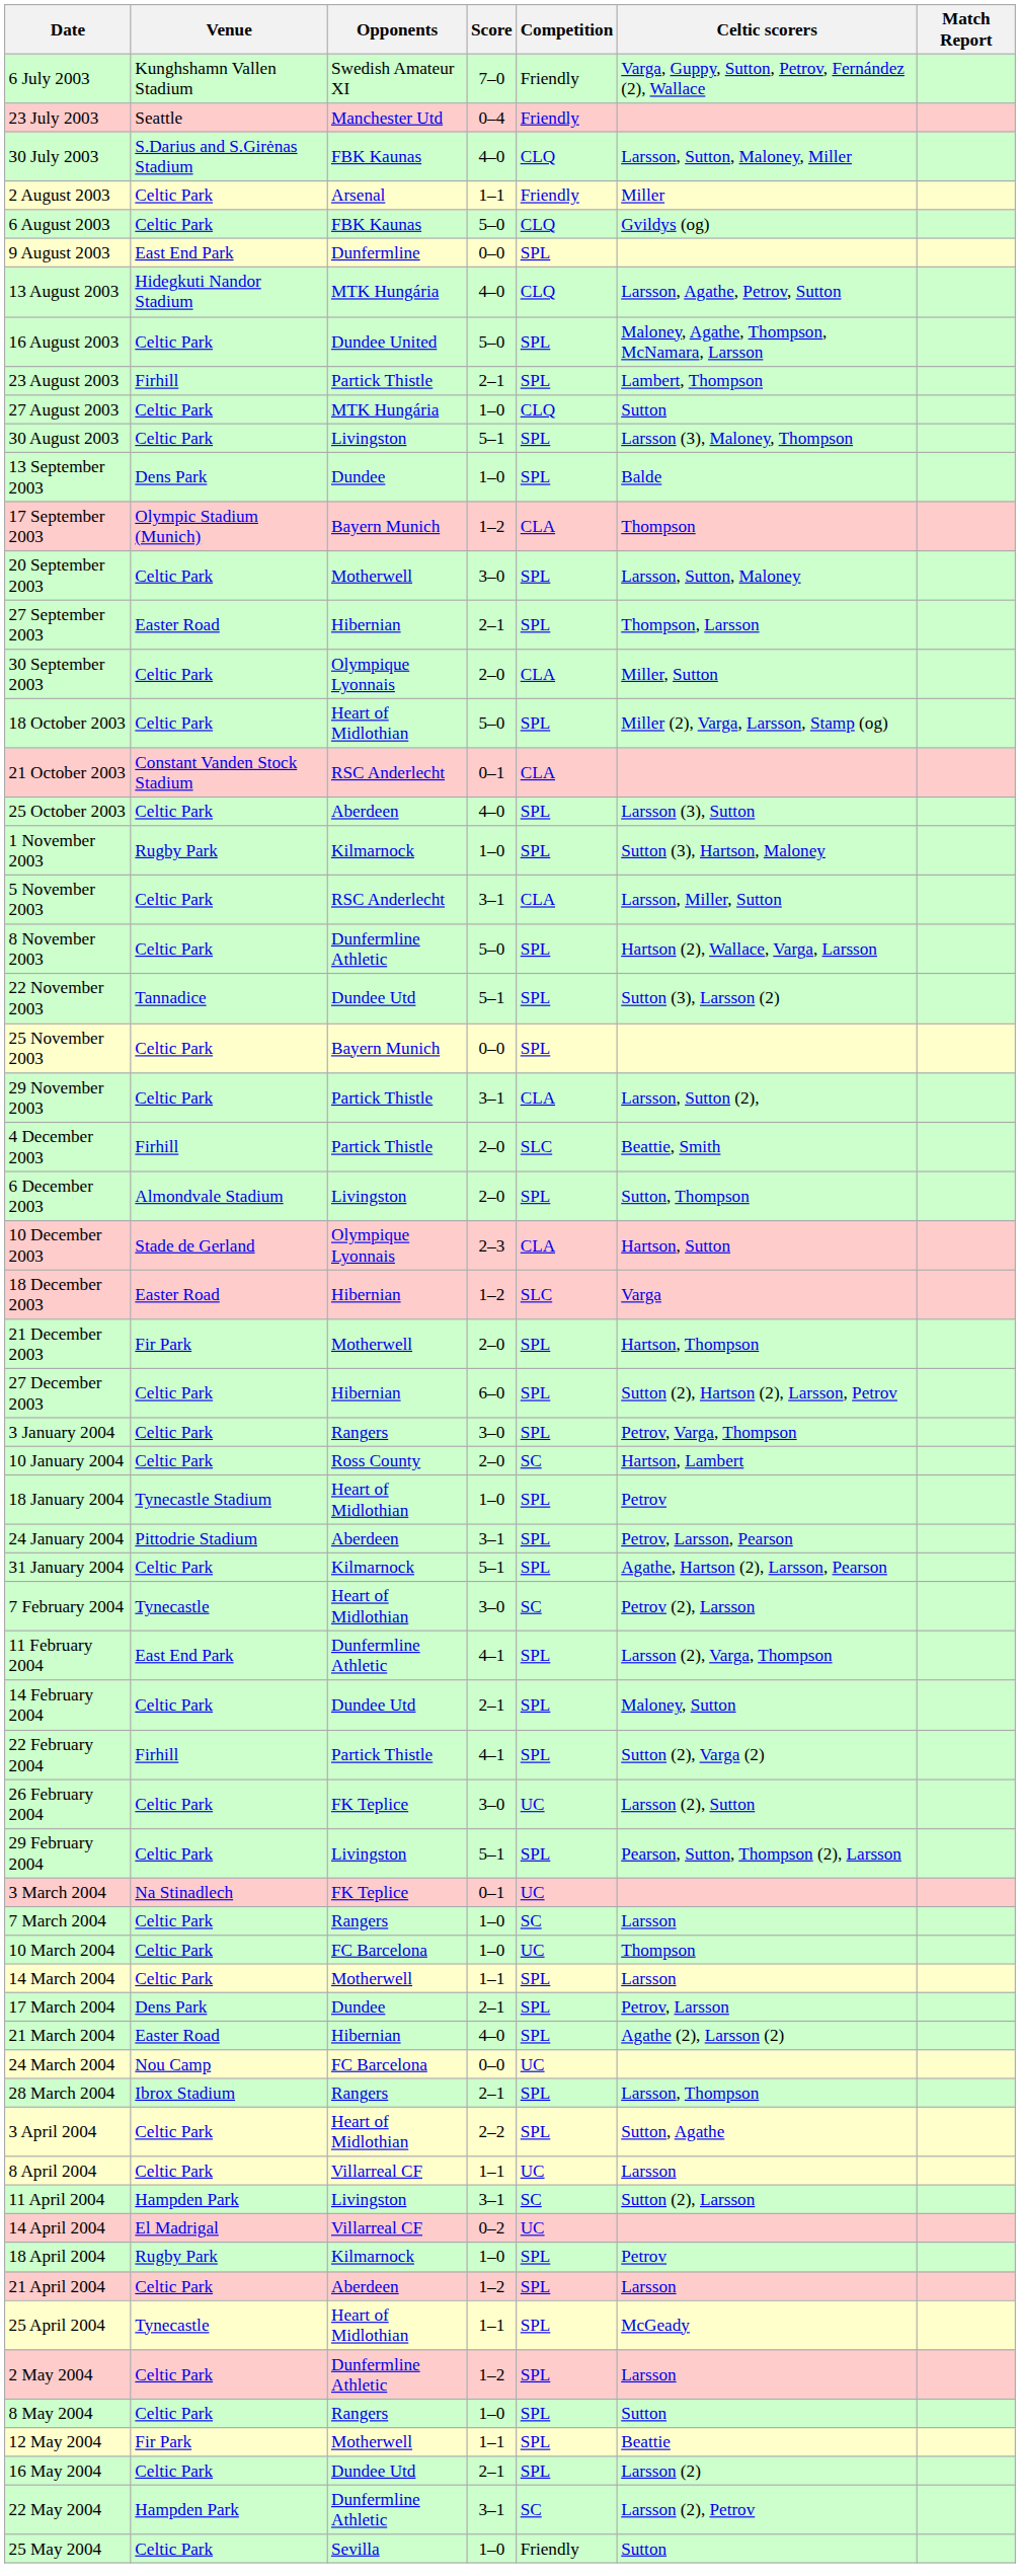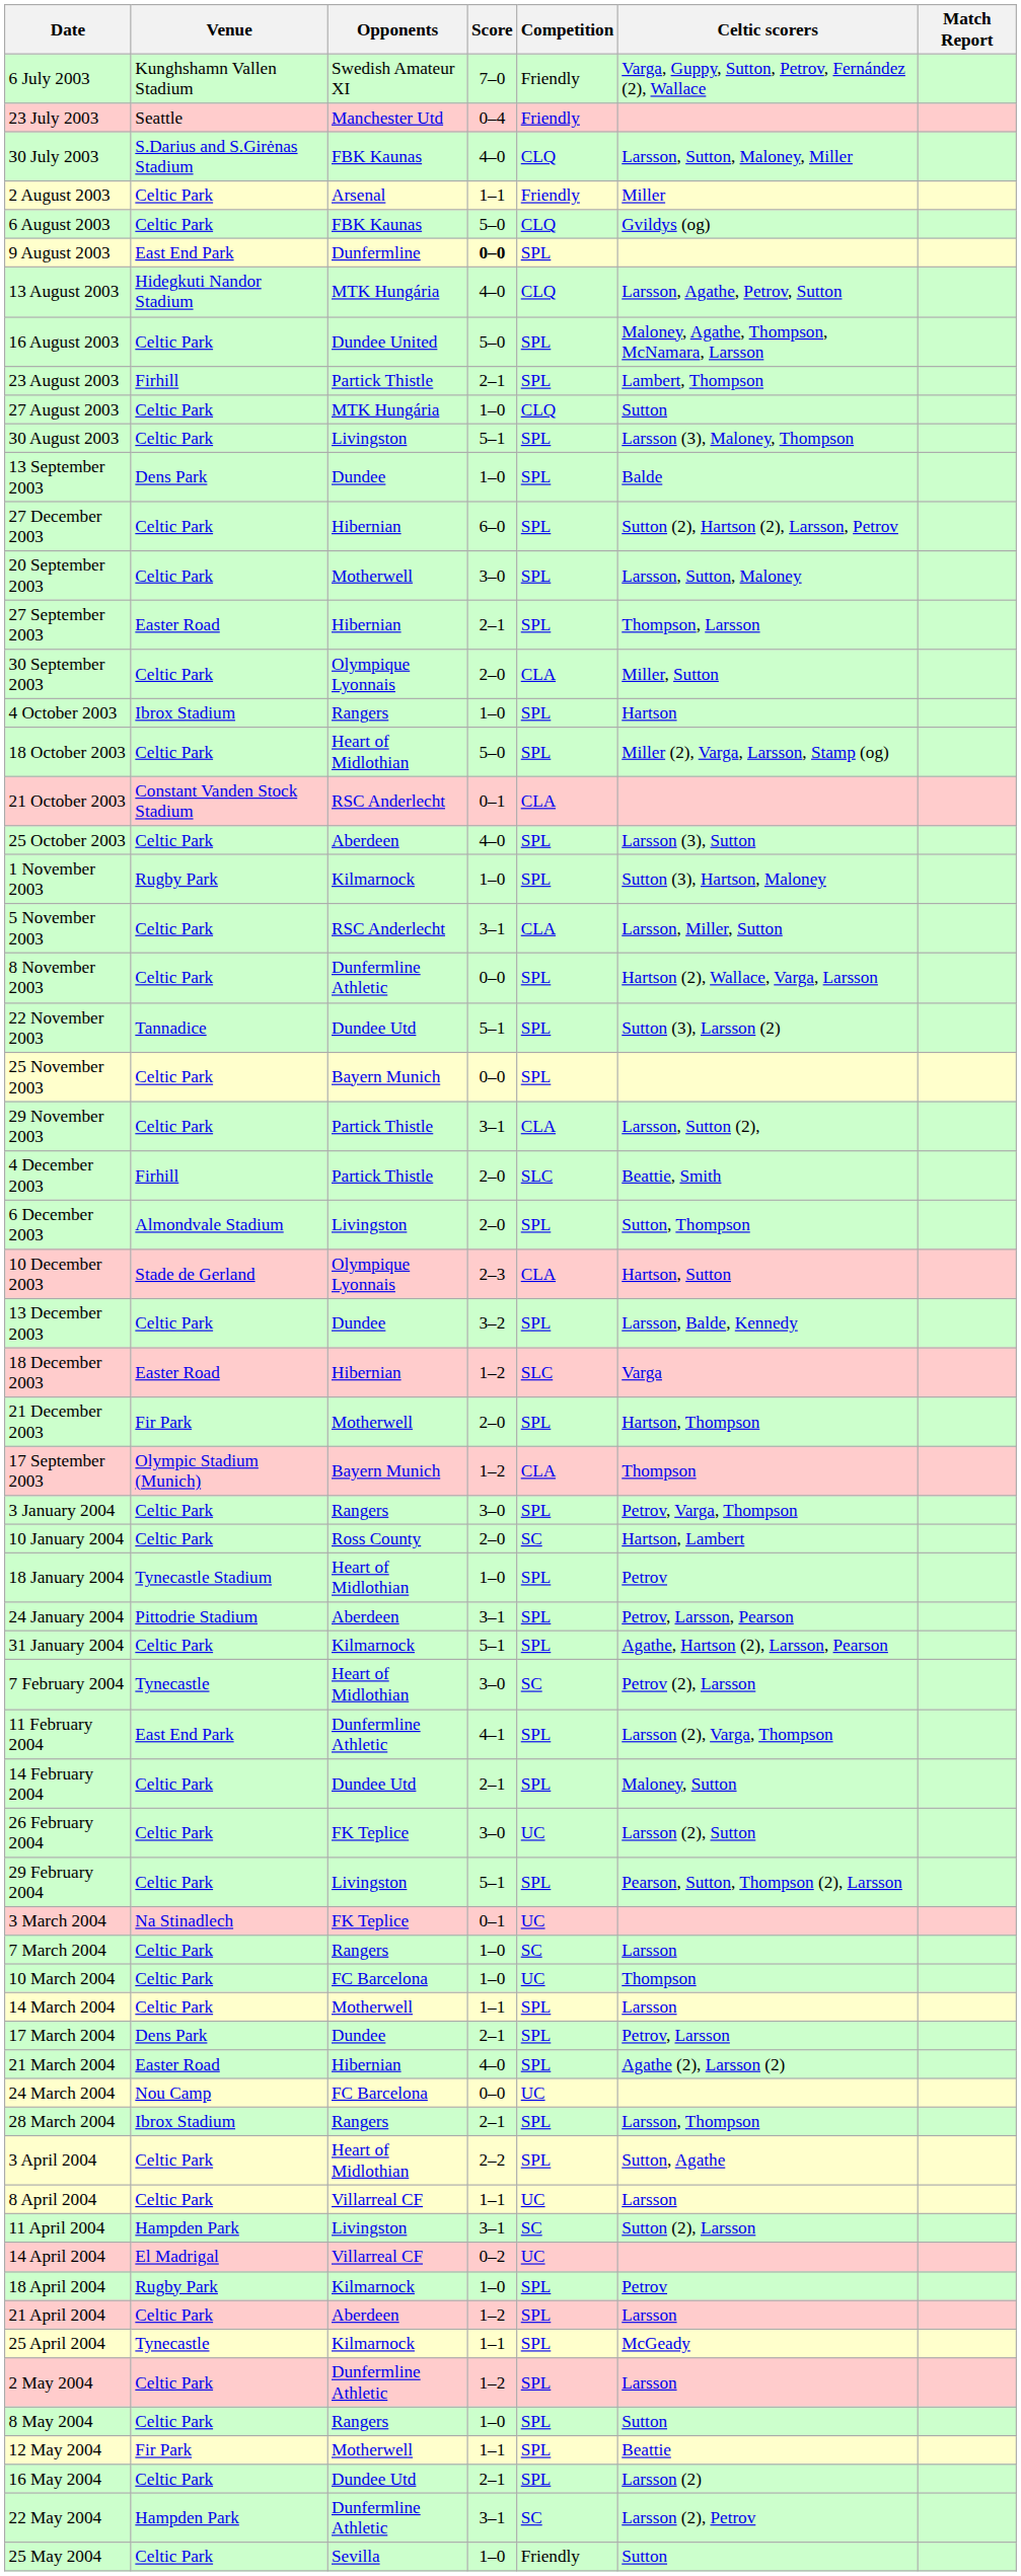9 August 2003 | Score: normal -> bold
rows swapped: 17 September 2003 <-> 27 December 2003
+ row: 4 October 2003 | Ibrox Stadium | Rangers | 1–0 | SPL | Hartson
8 November 2003 | Score: 5–0 -> 0–0
+ row: 13 December 2003 | Celtic Park | Dundee | 3–2 | SPL | Larsson, Balde, Kennedy
- row: 22 February 2004 | Firhill | Partick Thistle | 4–1 | SPL | Sutton (2), Varga (2)
25 April 2004 | Opponents: Heart of Midlothian -> Kilmarnock
